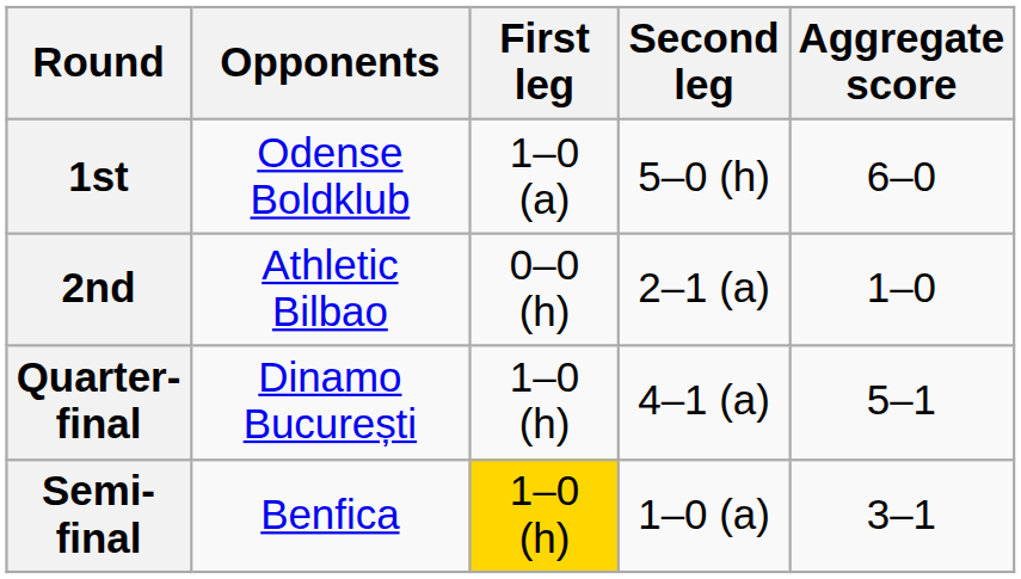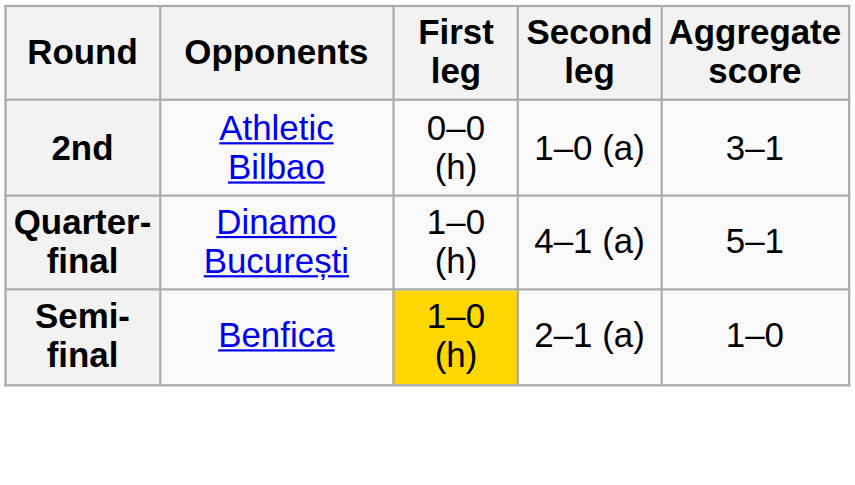- row: 1st | Odense Boldklub | 1–0 (a) | 5–0 (h) | 6–0
2nd | Second leg: 2–1 (a) -> 1–0 (a)
2nd | Aggregate score: 1–0 -> 3–1
Semi-final | Second leg: 1–0 (a) -> 2–1 (a)
Semi-final | Aggregate score: 3–1 -> 1–0
